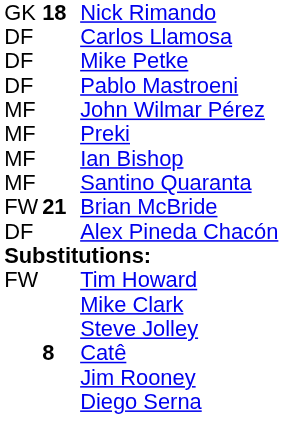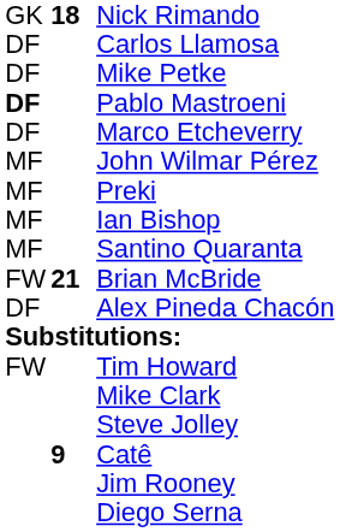Pablo Mastroeni | column 1: normal -> bold
+ row: DF | Marco Etcheverry
Catê | column 2: 8 -> 9
